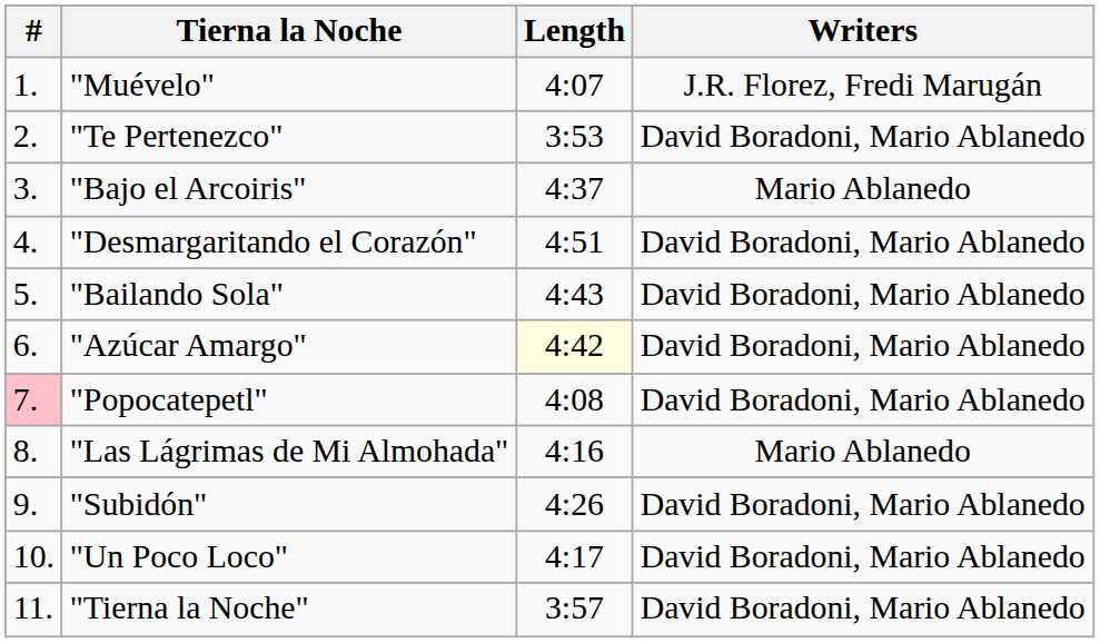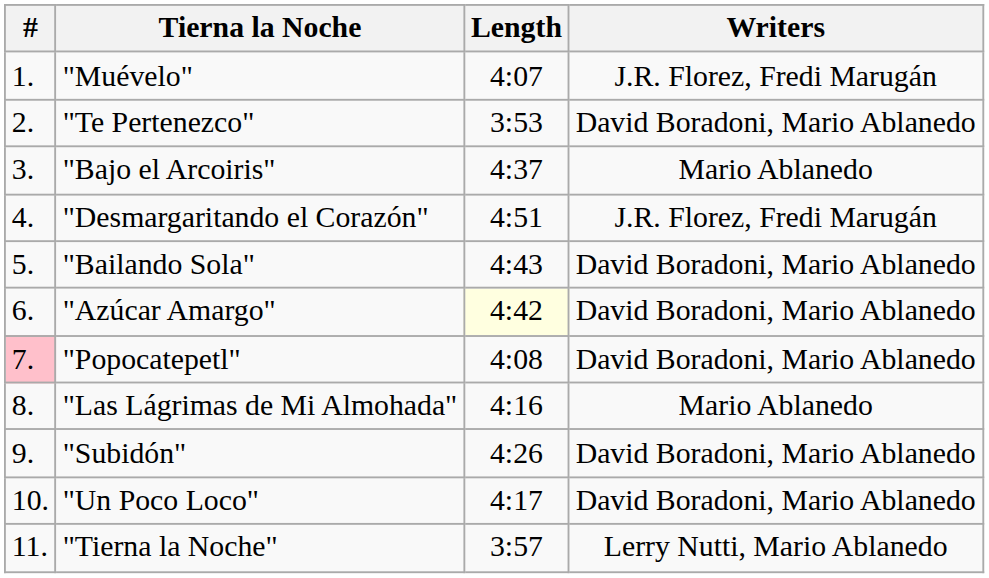"Desmargaritando el Corazón" | Writers: David Boradoni, Mario Ablanedo -> J.R. Florez, Fredi Marugán
"Tierna la Noche" | Writers: David Boradoni, Mario Ablanedo -> Lerry Nutti, Mario Ablanedo
